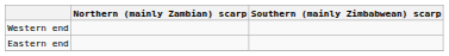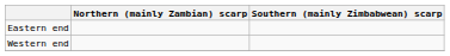rows swapped: Western end <-> Eastern end
